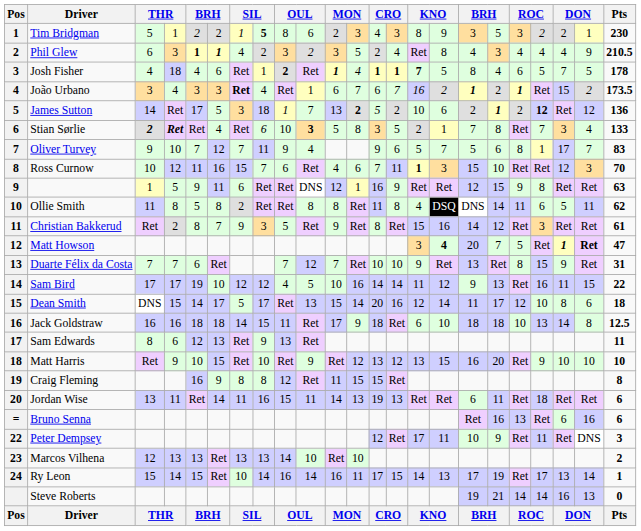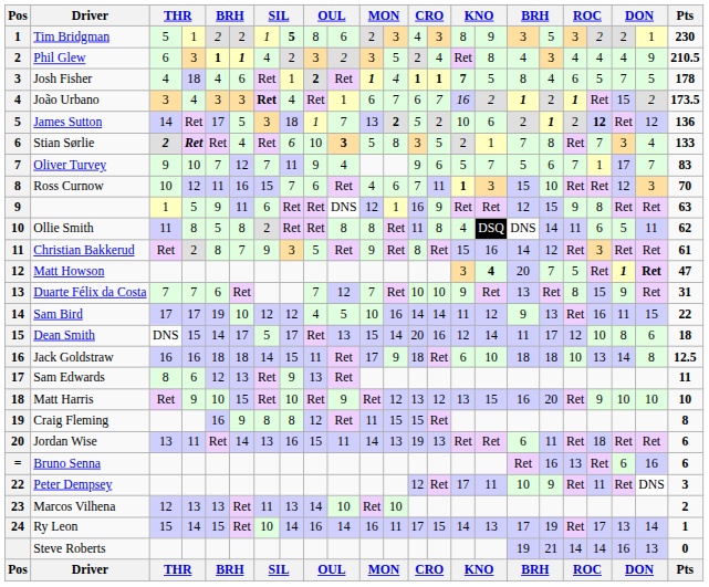Oliver Turvey | column 19: 8 -> 7
Jordan Wise | column 7: 11 -> 13
Marcos Vilhena | column 7: 13 -> 11
